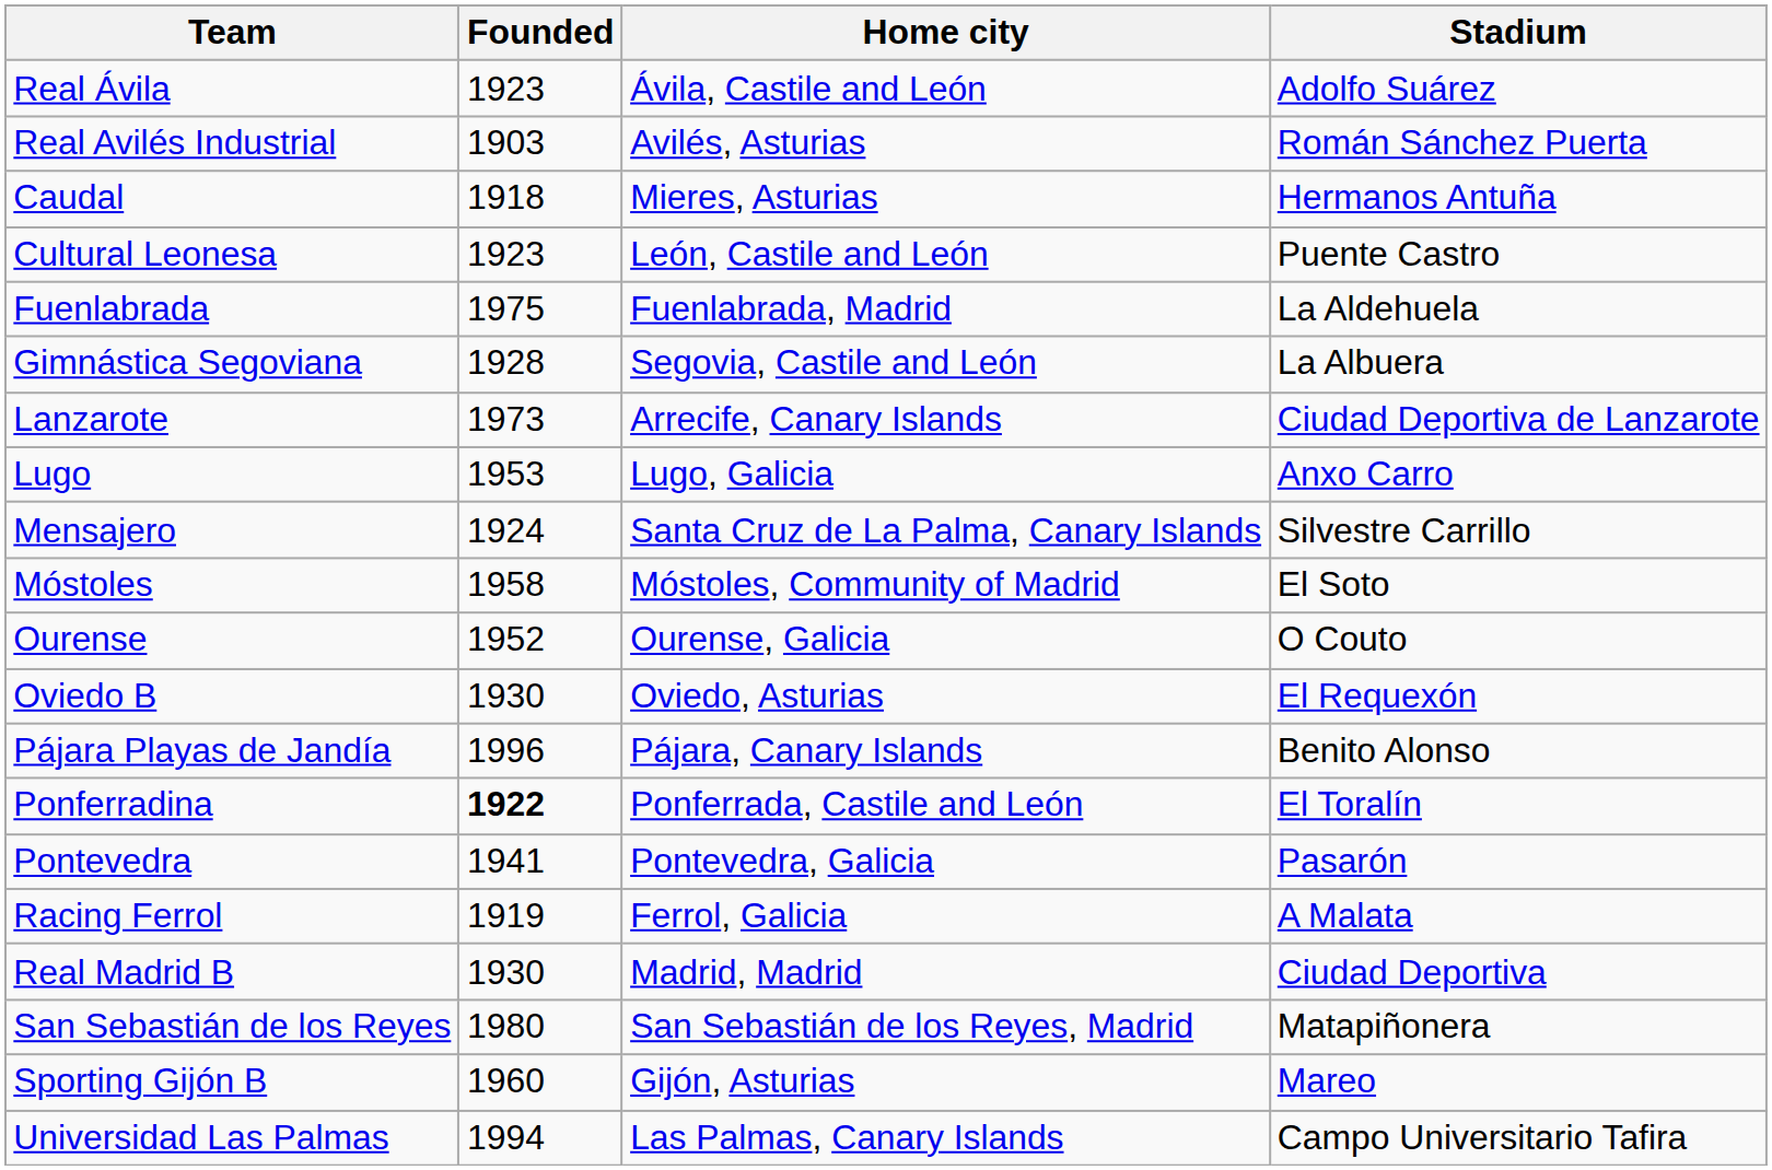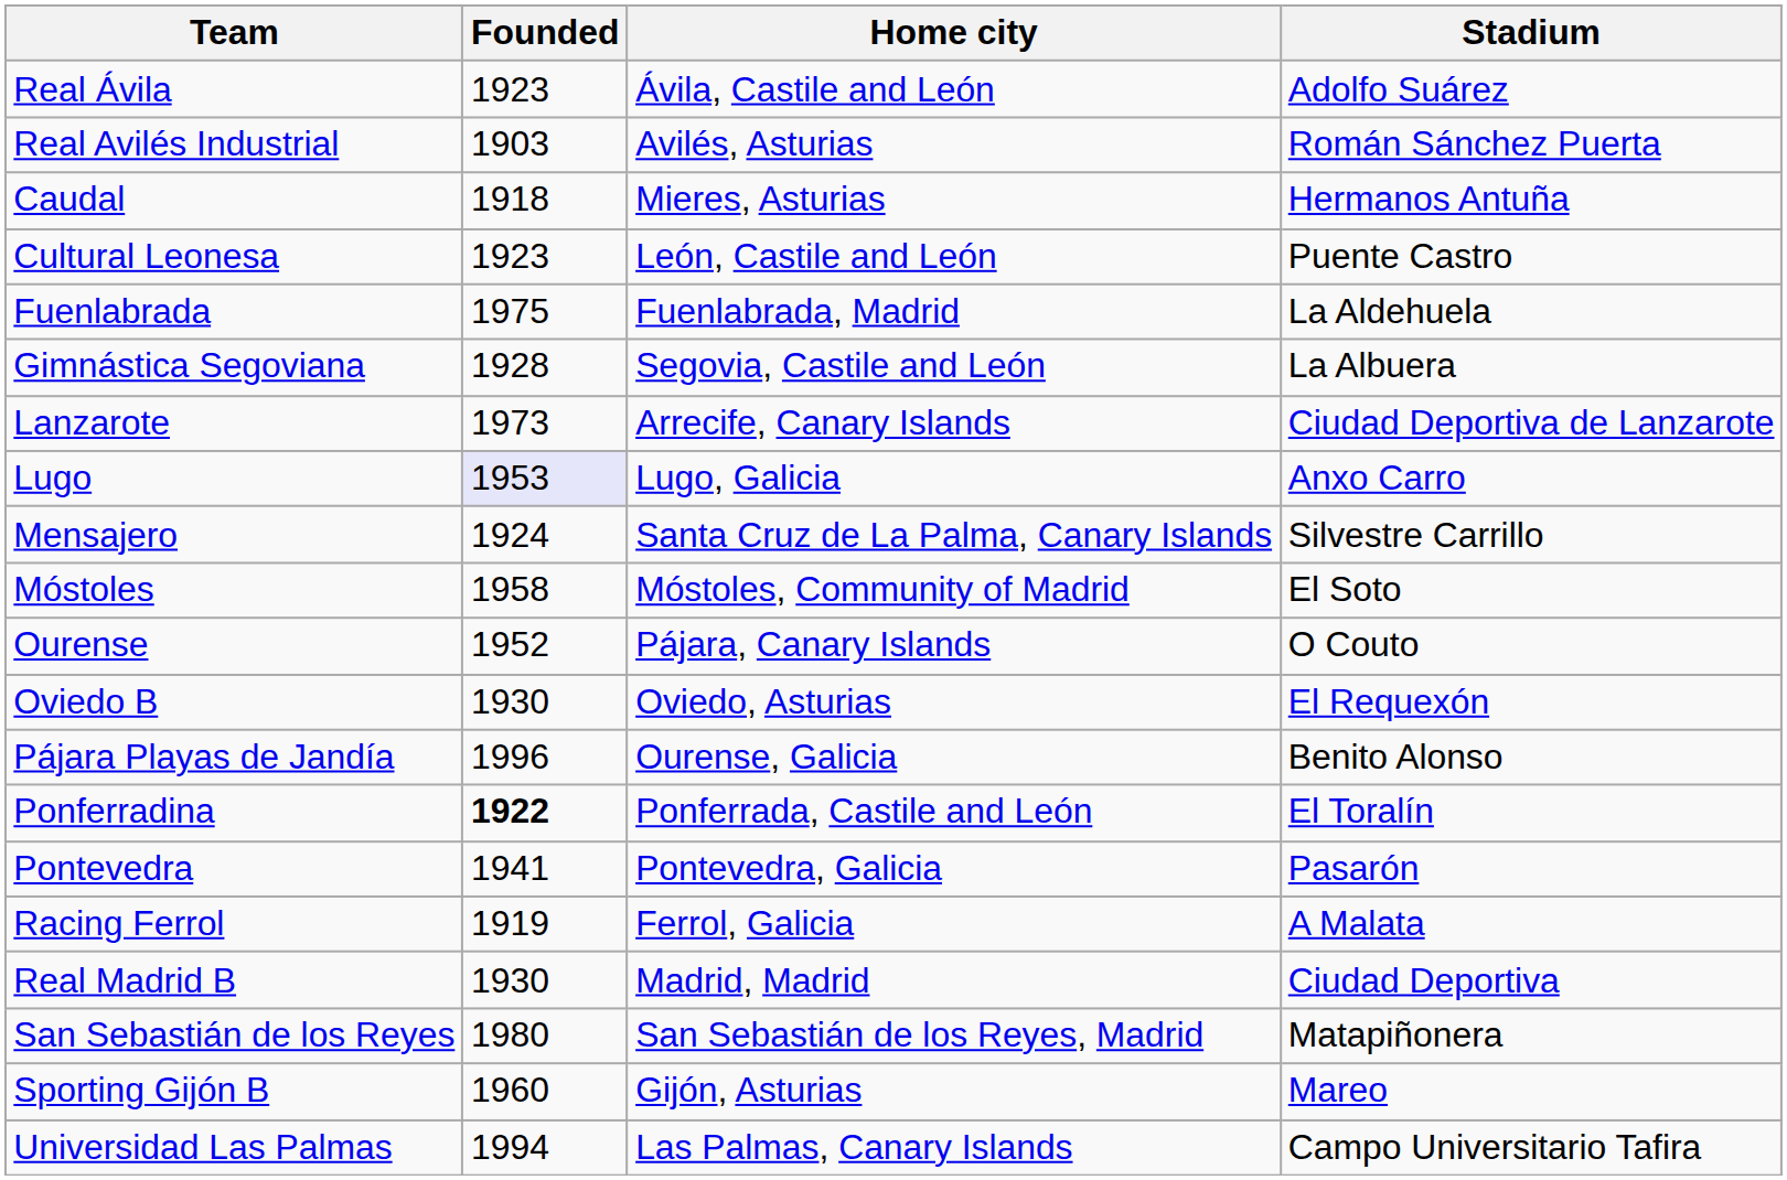Lugo | Founded: no background -> lavender background
Ourense | Home city: Ourense, Galicia -> Pájara, Canary Islands
Pájara Playas de Jandía | Home city: Pájara, Canary Islands -> Ourense, Galicia
